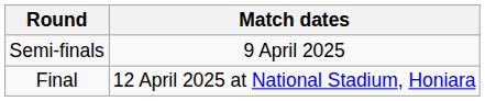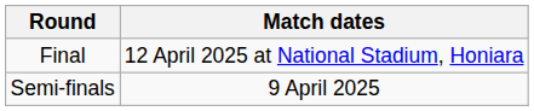rows swapped: Semi-finals <-> Final
